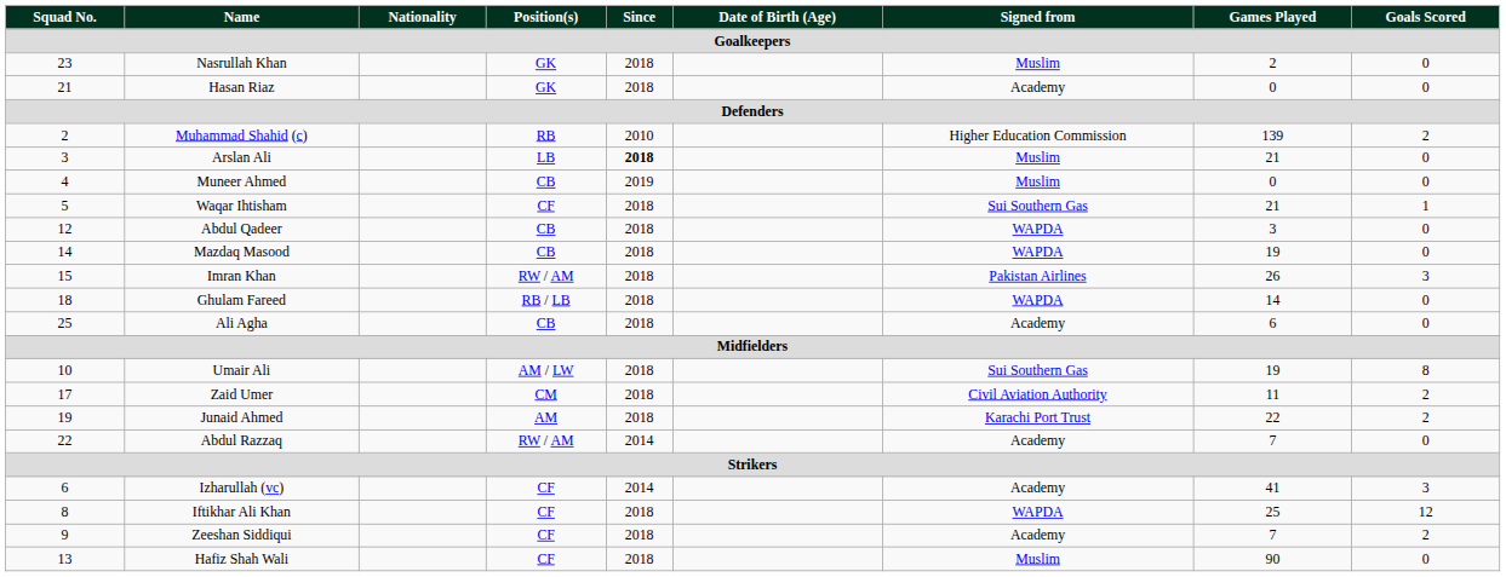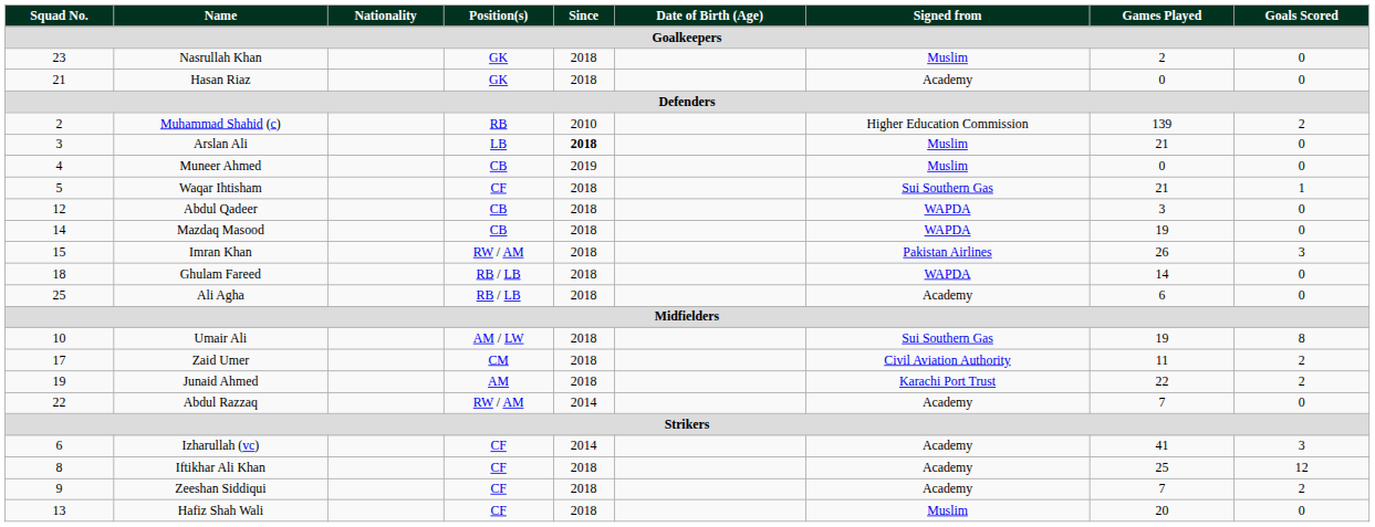Ali Agha | Position(s) / Goalkeepers: CB -> RB / LB
Iftikhar Ali Khan | Signed from / Goalkeepers: WAPDA -> Academy
Hafiz Shah Wali | Games Played / Goalkeepers: 90 -> 20
